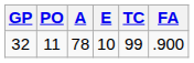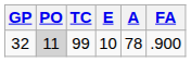columns swapped: A <-> TC
32 | PO: no background -> lightgrey background
